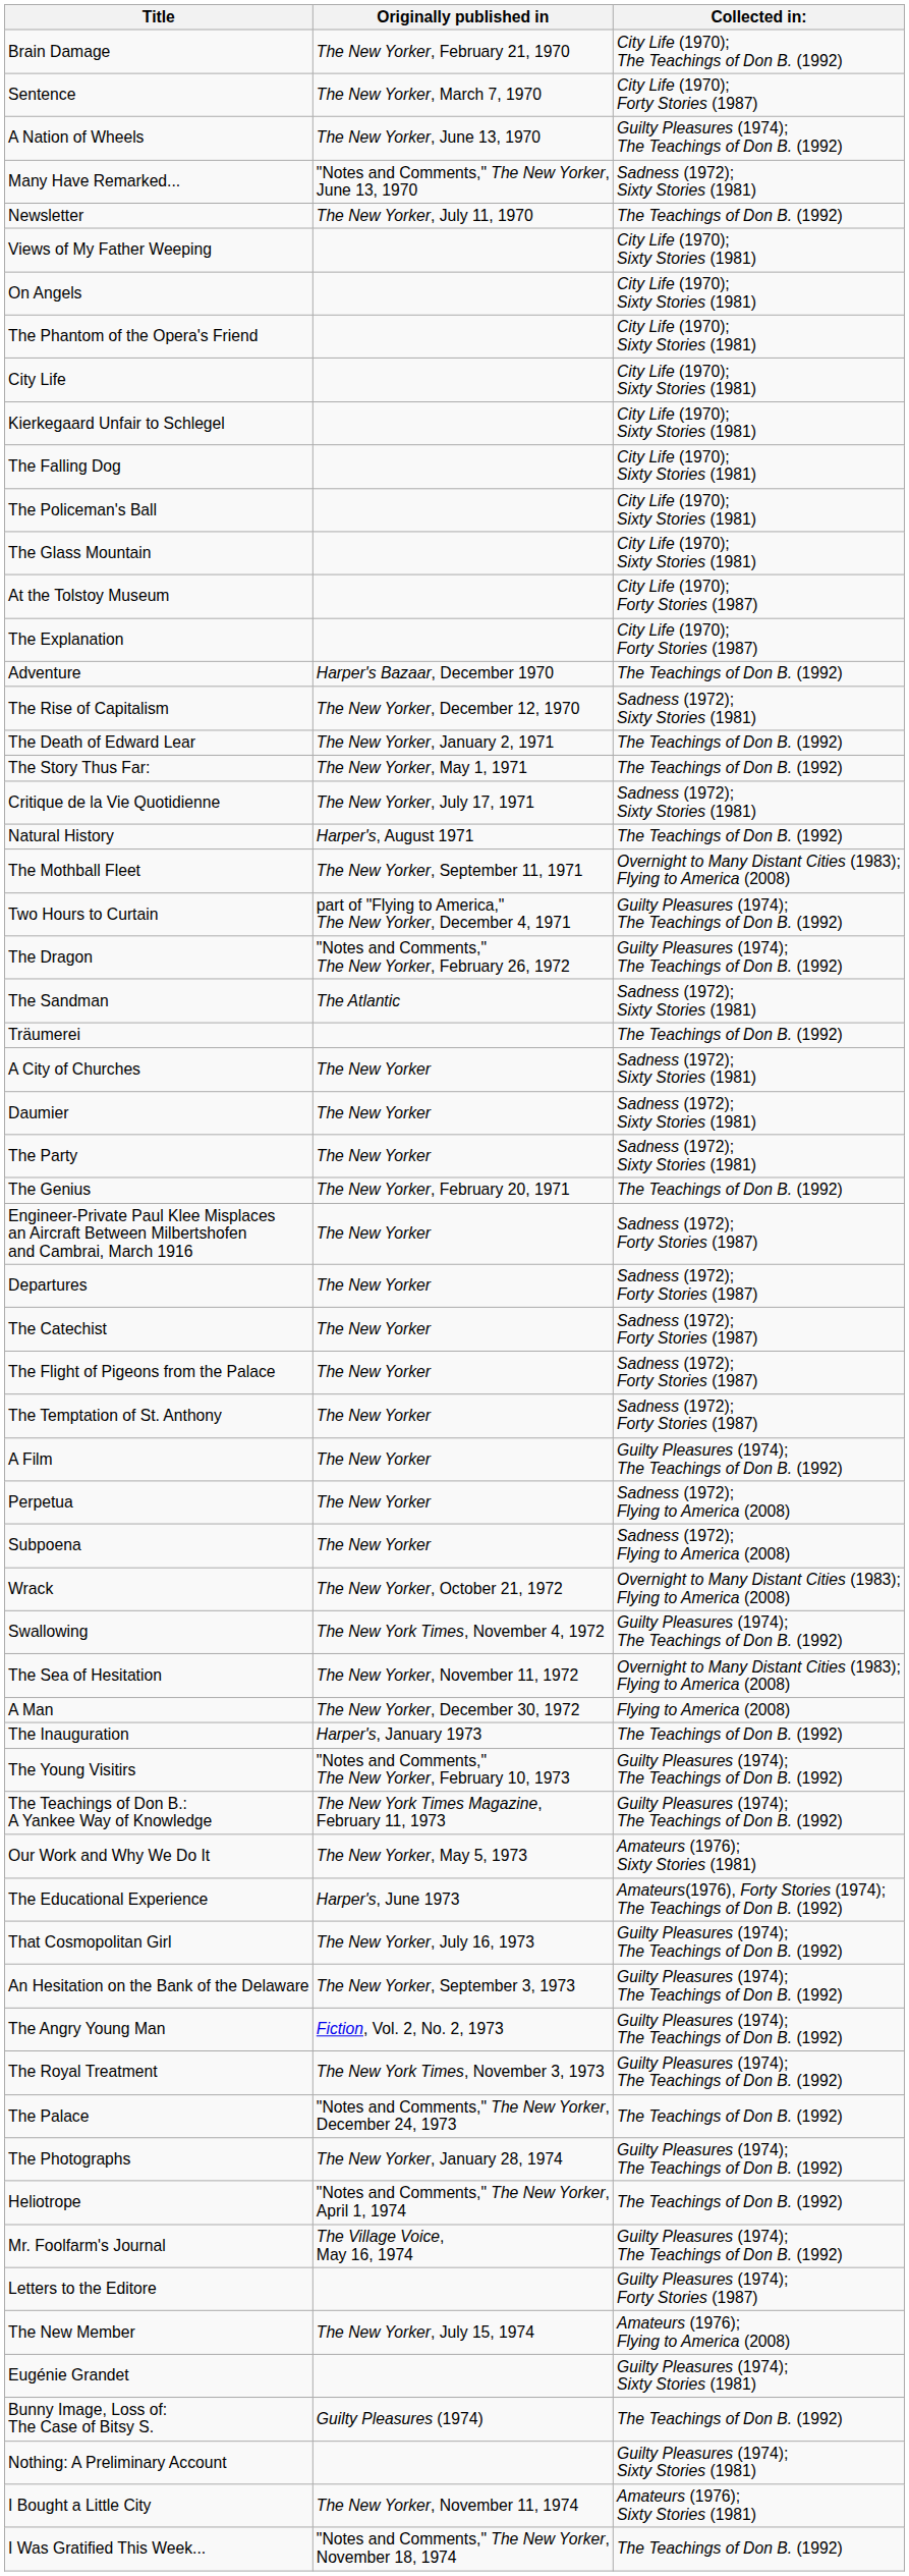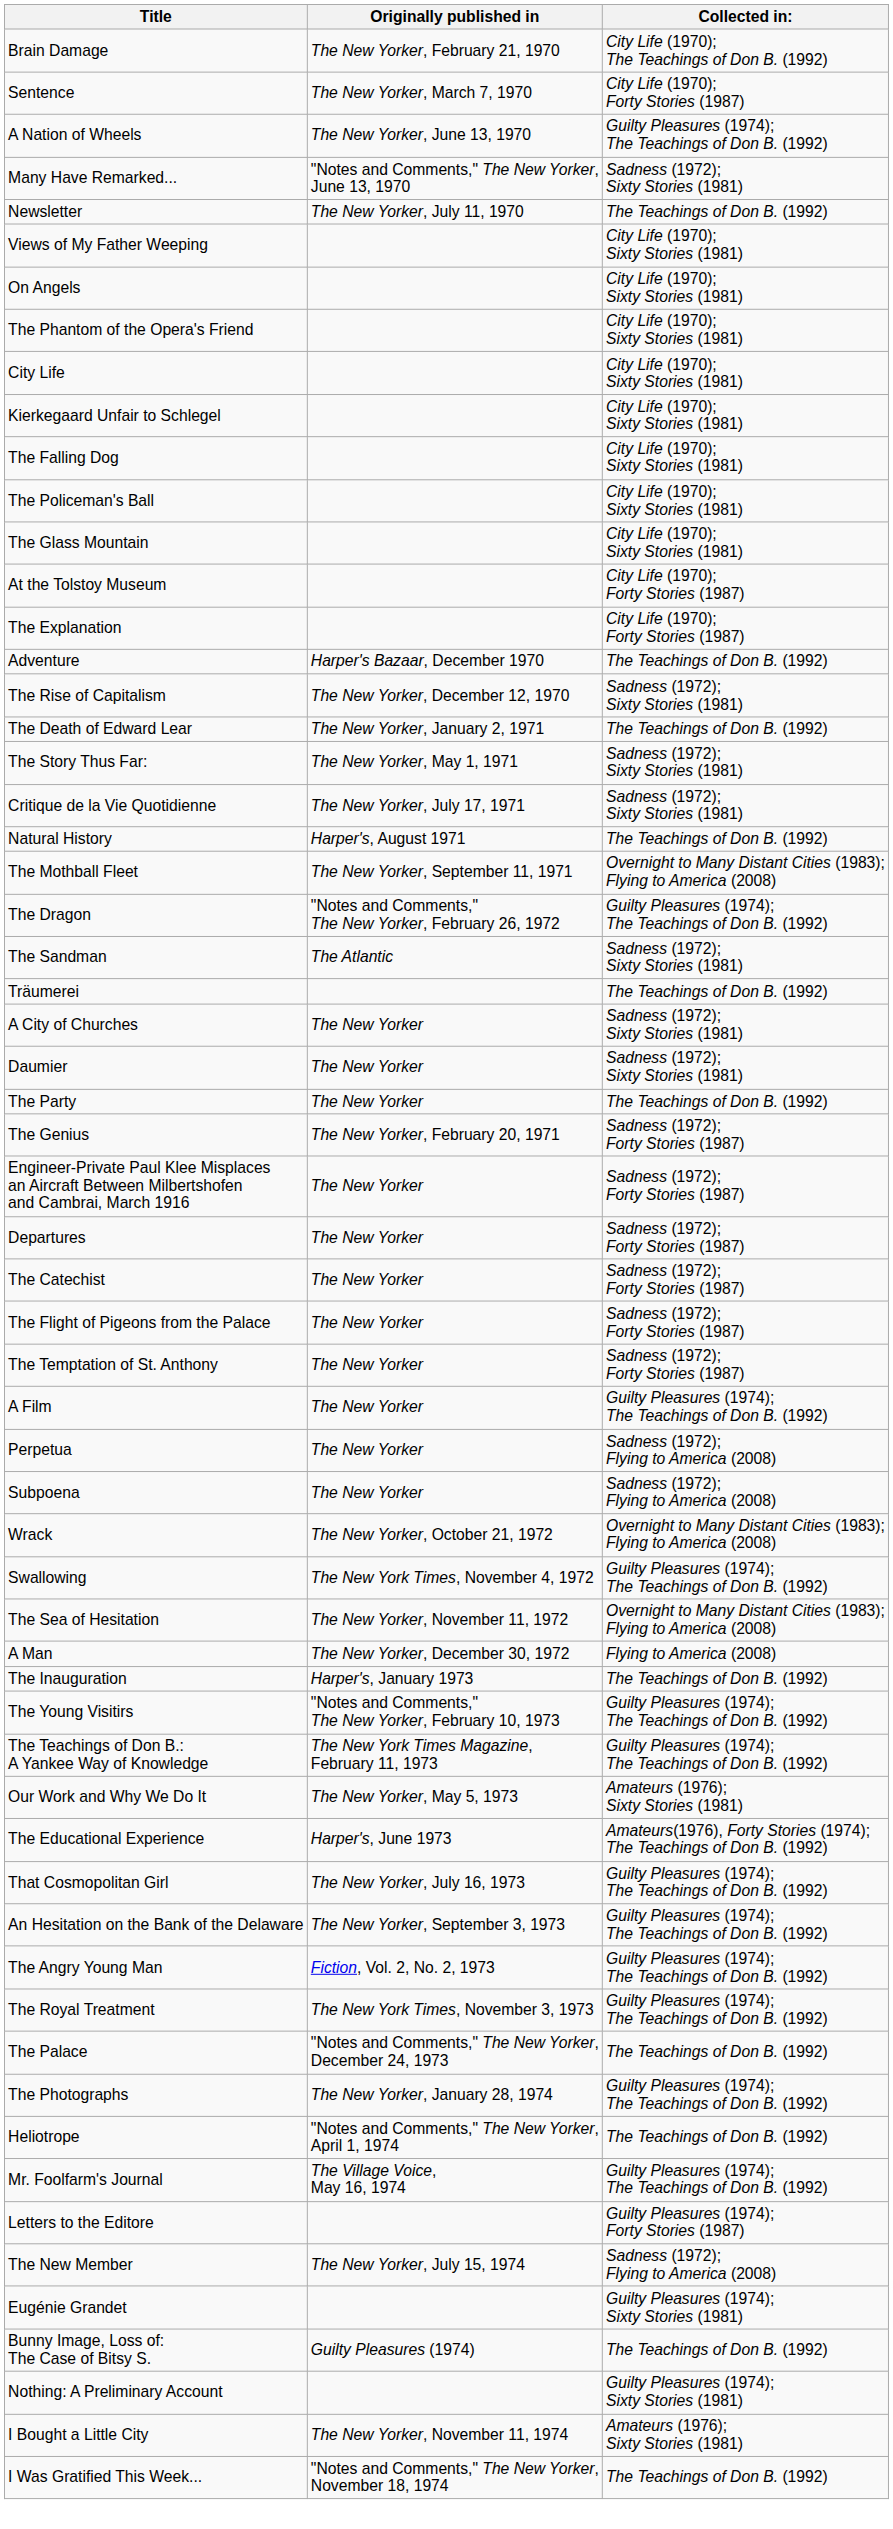The Story Thus Far: | Collected in:: The Teachings of Don B. (1992) -> Sadness (1972); Sixty Stories (1981)
- row: Two Hours to Curtain | part of "Flying to America," The New Yorker, December 4, 1971 | Guilty Pleasures (1974); The Teachings of Don B. (1992)
The Party | Collected in:: Sadness (1972); Sixty Stories (1981) -> The Teachings of Don B. (1992)
The Genius | Collected in:: The Teachings of Don B. (1992) -> Sadness (1972); Forty Stories (1987)
The New Member | Collected in:: Amateurs (1976); Flying to America (2008) -> Sadness (1972); Flying to America (2008)
